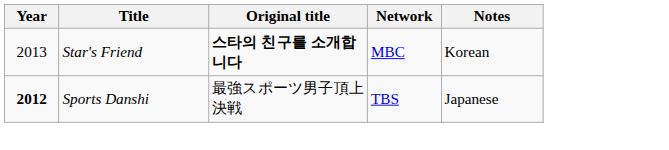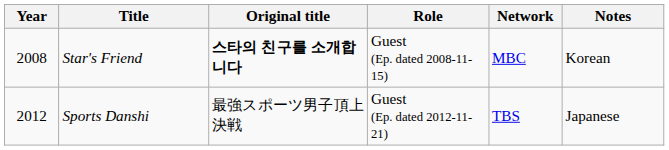+ column: Role | Guest (Ep. dated 2008-11-15) | Guest (Ep. dated 2012-11-21)
Star's Friend | Year: 2013 -> 2008
Sports Danshi | Year: bold -> normal
